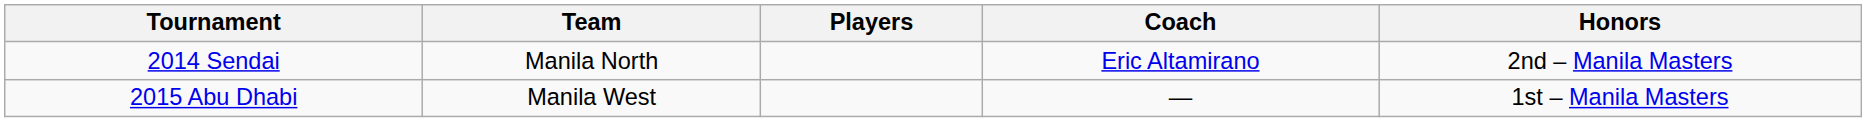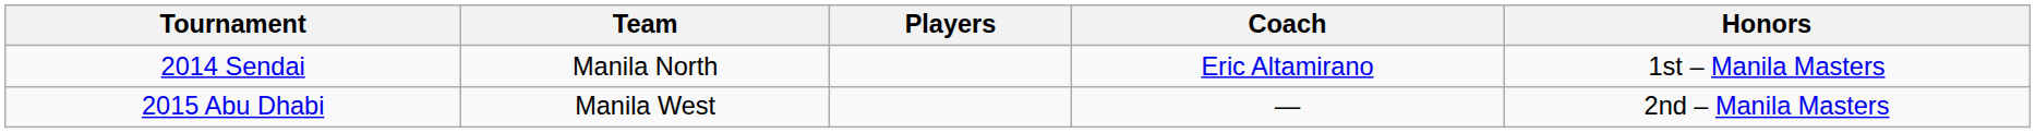2014 Sendai | Honors: 2nd – Manila Masters -> 1st – Manila Masters
2015 Abu Dhabi | Honors: 1st – Manila Masters -> 2nd – Manila Masters
